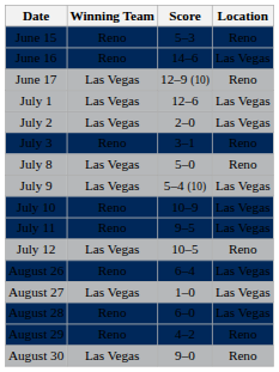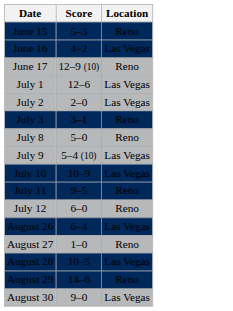- column: Winning Team | Reno | Reno | Las Vegas | Las Vegas | Las Vegas | Reno | Las Vegas | Las Vegas | Reno | Reno | Las Vegas | Reno | Las Vegas | Reno | Reno | Las Vegas
June 16 | Score: 14–6 -> 4–2
July 11 | Location: Las Vegas -> Reno
July 12 | Score: 10–5 -> 6–0
August 27 | Location: Las Vegas -> Reno
August 28 | Score: 6–0 -> 10–5
August 29 | Score: 4–2 -> 14–6
August 30 | Location: Reno -> Las Vegas
